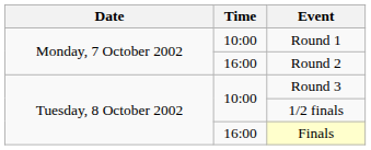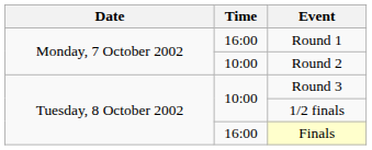Round 1 | Time: 10:00 -> 16:00
Round 2 | Time: 16:00 -> 10:00
